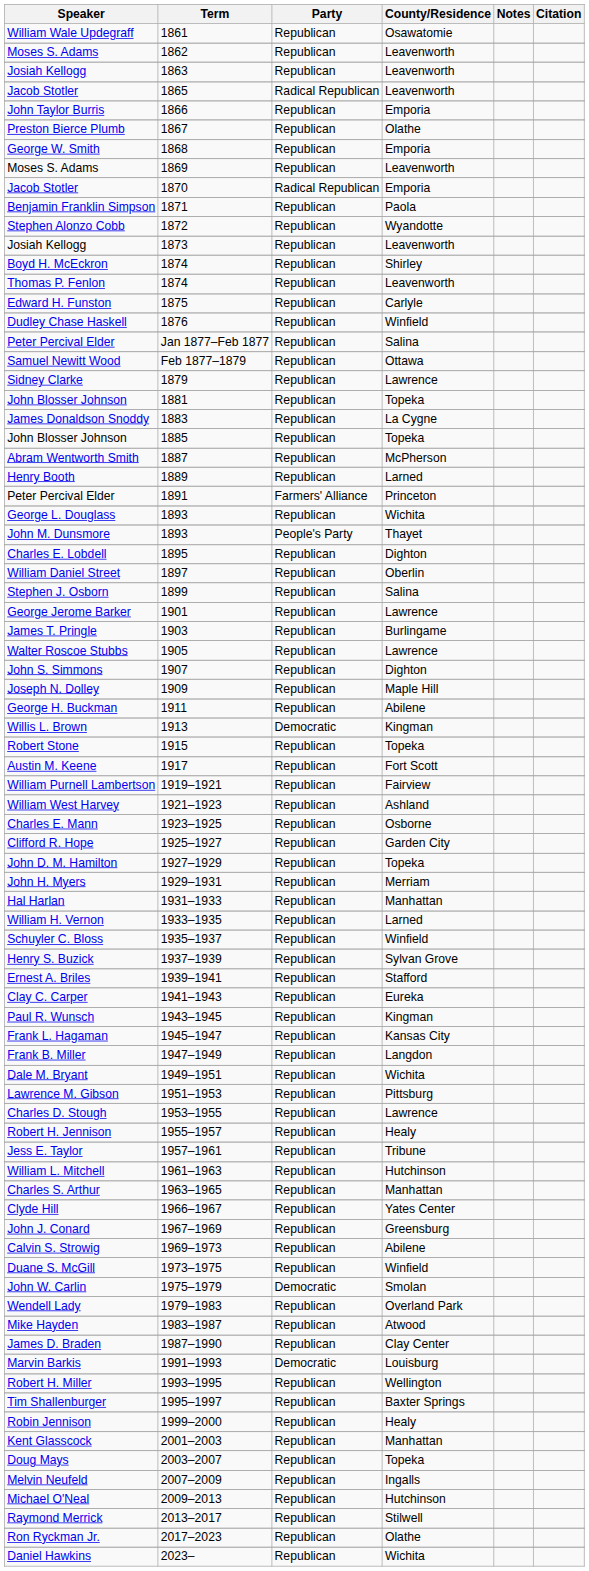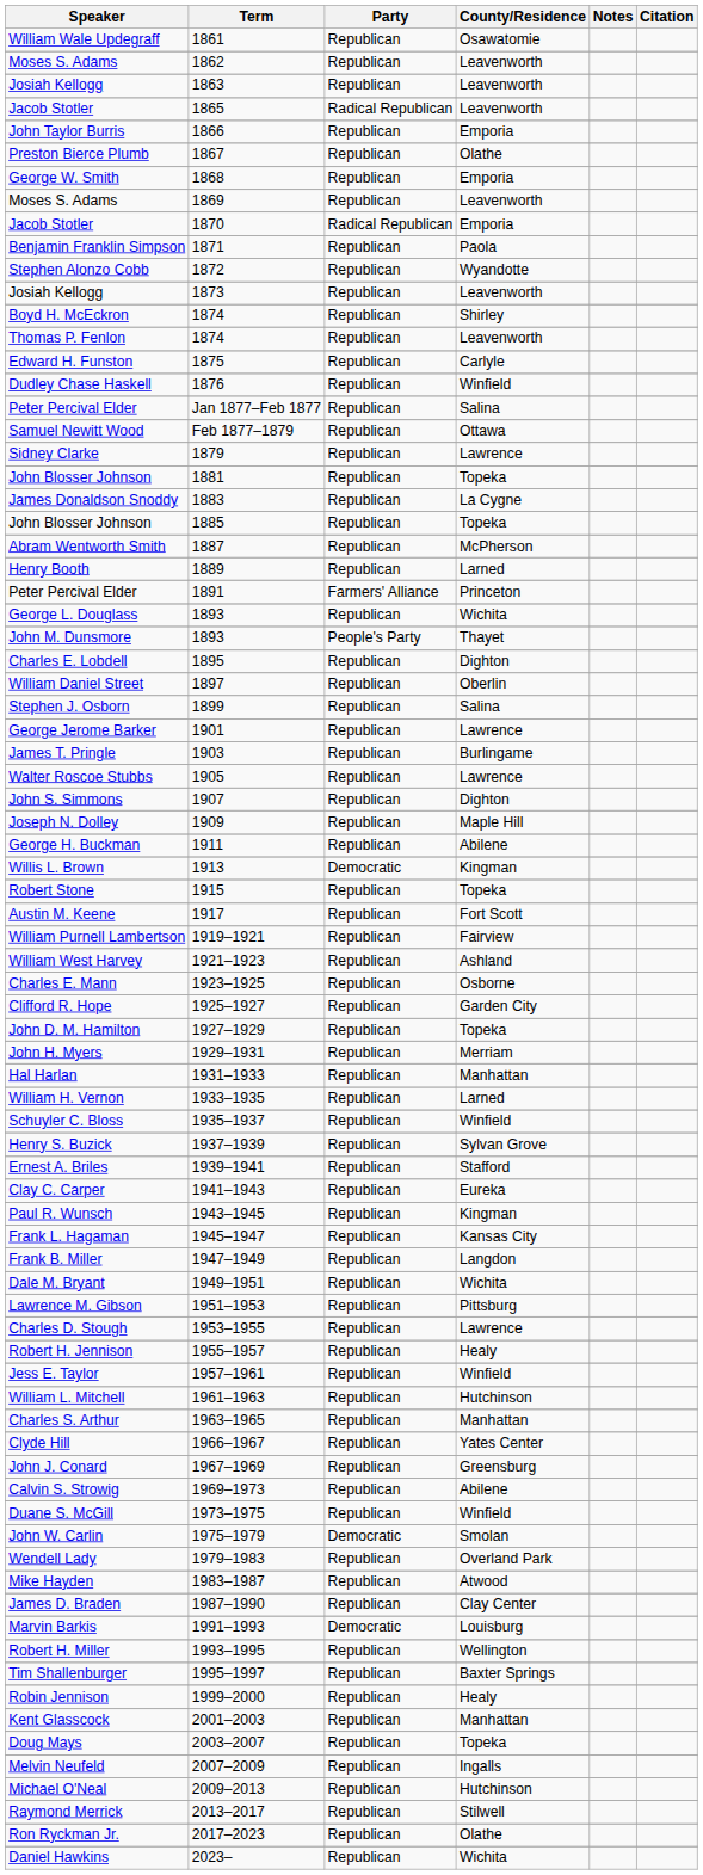Jess E. Taylor | County/Residence: Tribune -> Winfield
